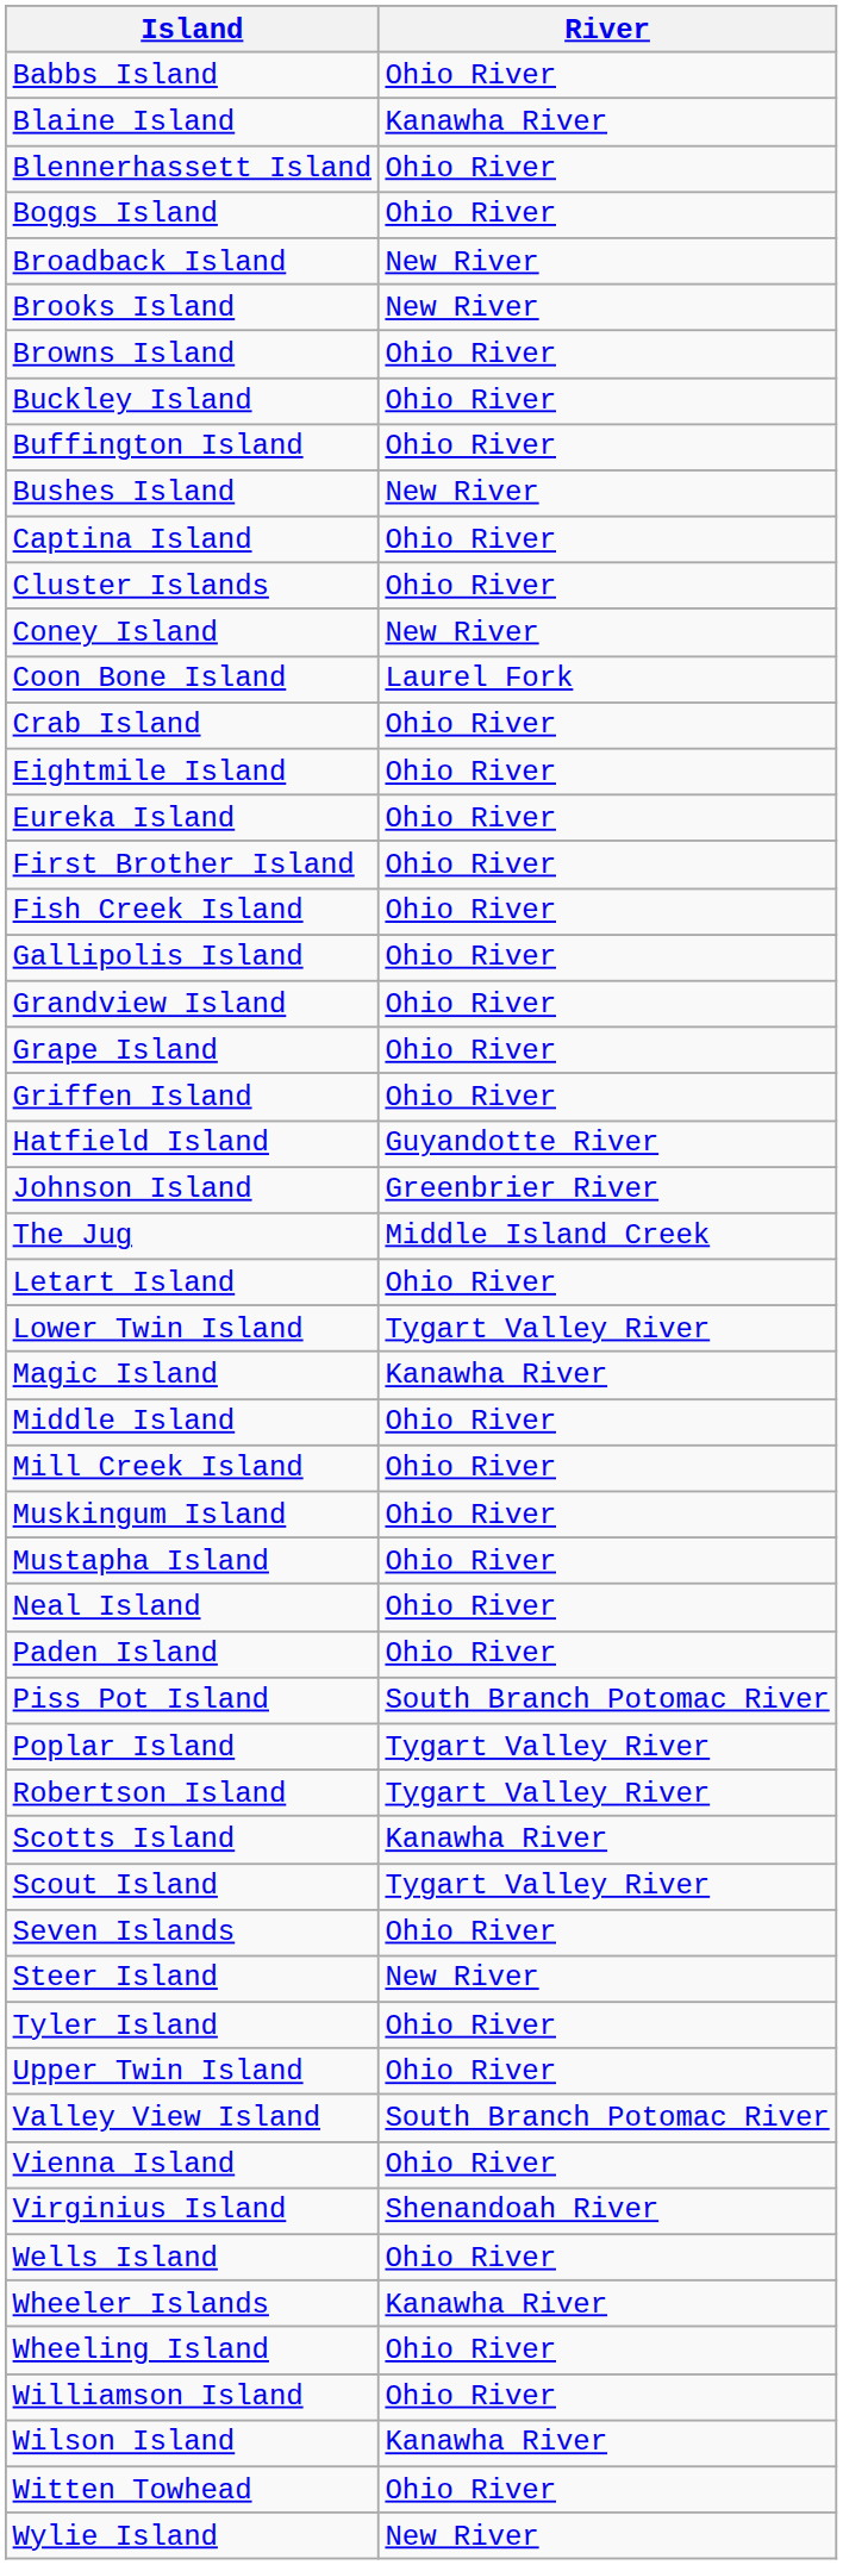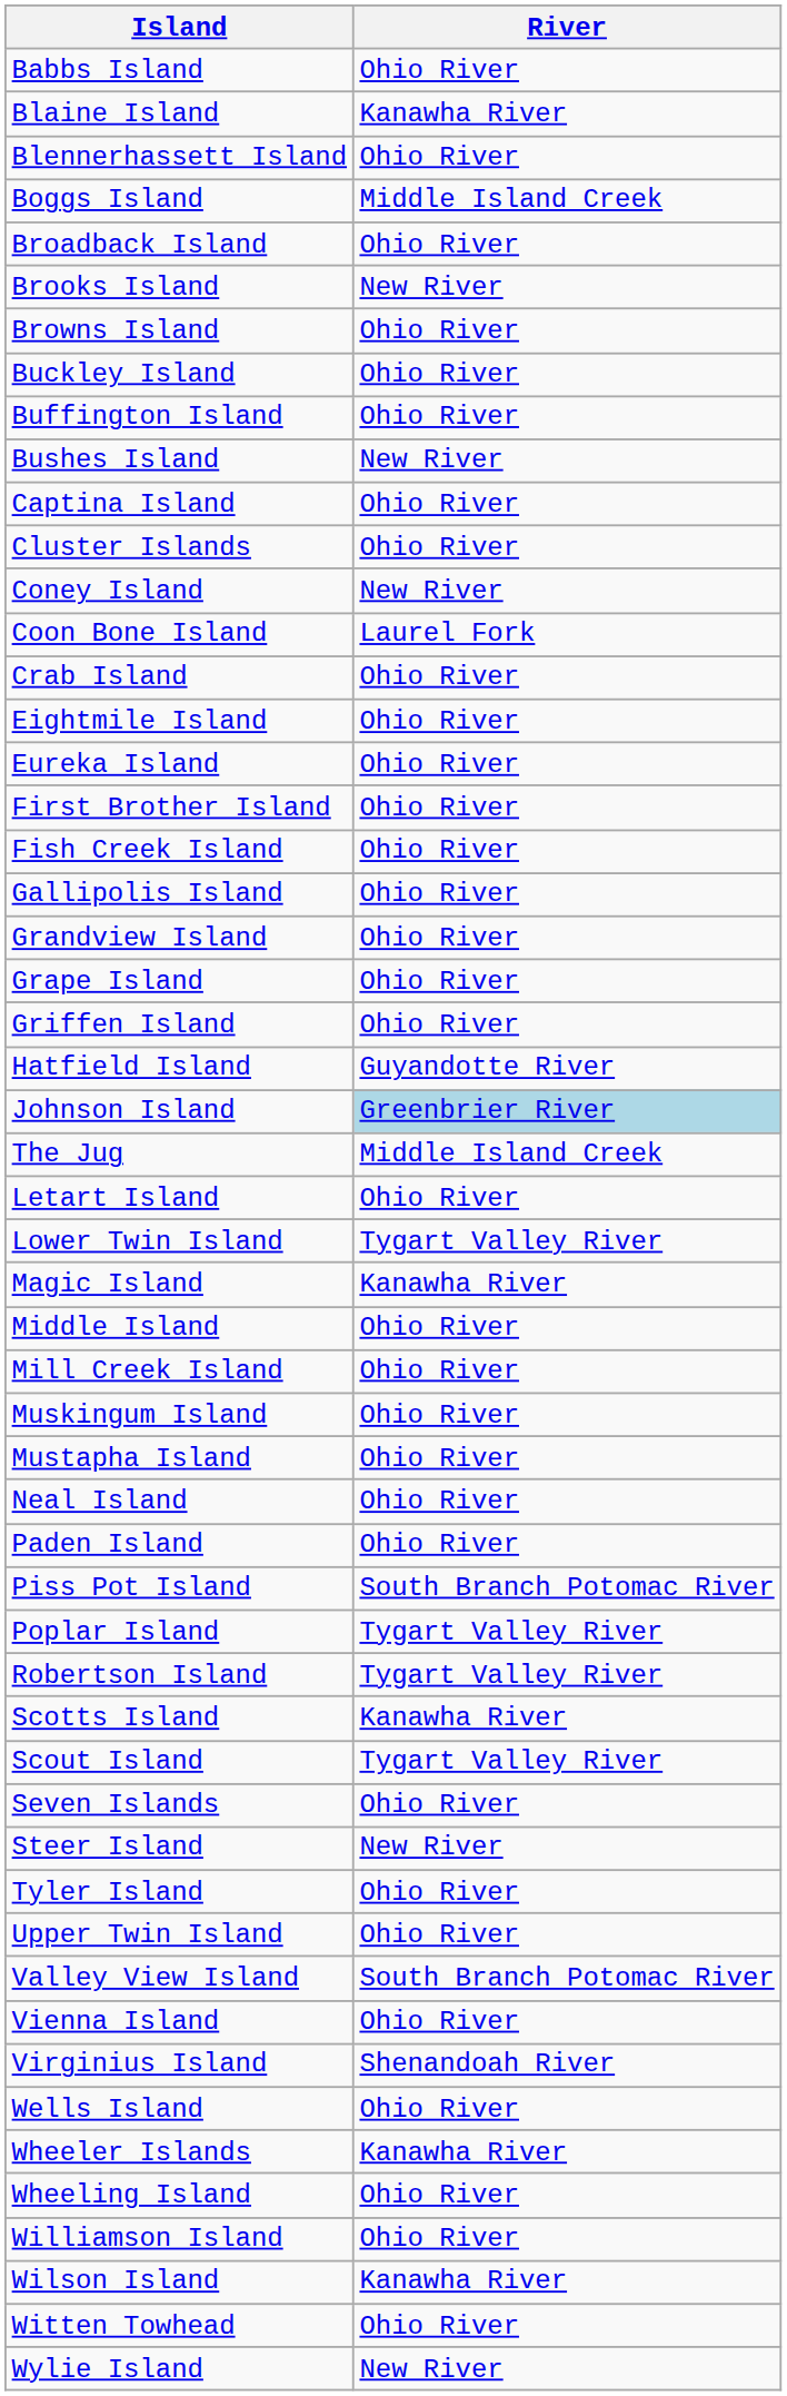Boggs Island | River: Ohio River -> Middle Island Creek
Broadback Island | River: New River -> Ohio River
Johnson Island | River: no background -> lightblue background
